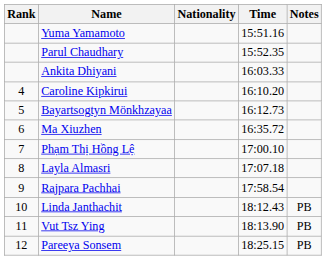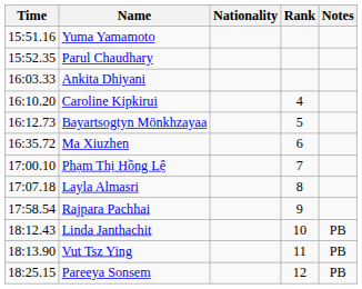columns swapped: Rank <-> Time
